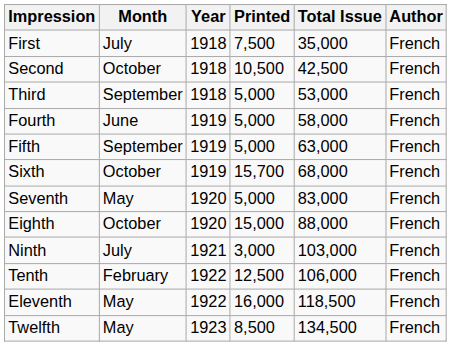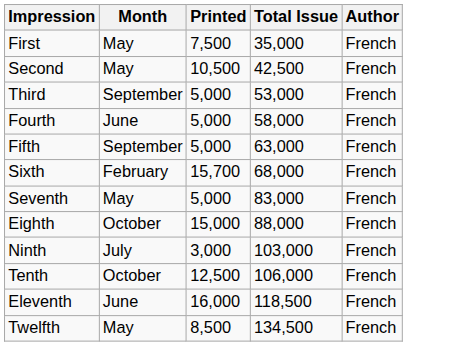- column: Year | 1918 | 1918 | 1918 | 1919 | 1919 | 1919 | 1920 | 1920 | 1921 | 1922 | 1922 | 1923
First | Month: July -> May
Second | Month: October -> May
Sixth | Month: October -> February
Tenth | Month: February -> October
Eleventh | Month: May -> June
